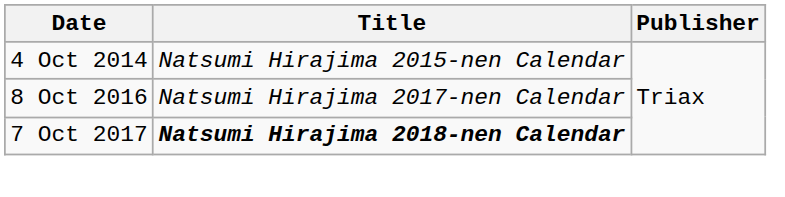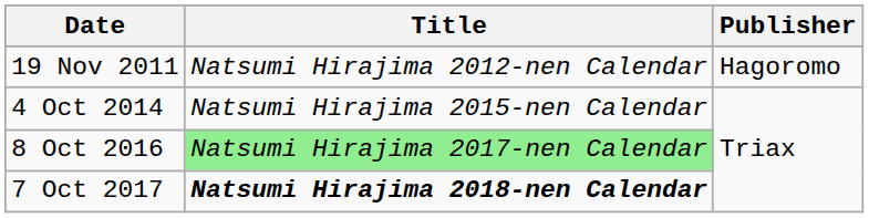+ row: 19 Nov 2011 | Natsumi Hirajima 2012-nen Calendar | Hagoromo
8 Oct 2016 | Title: no background -> lightgreen background
